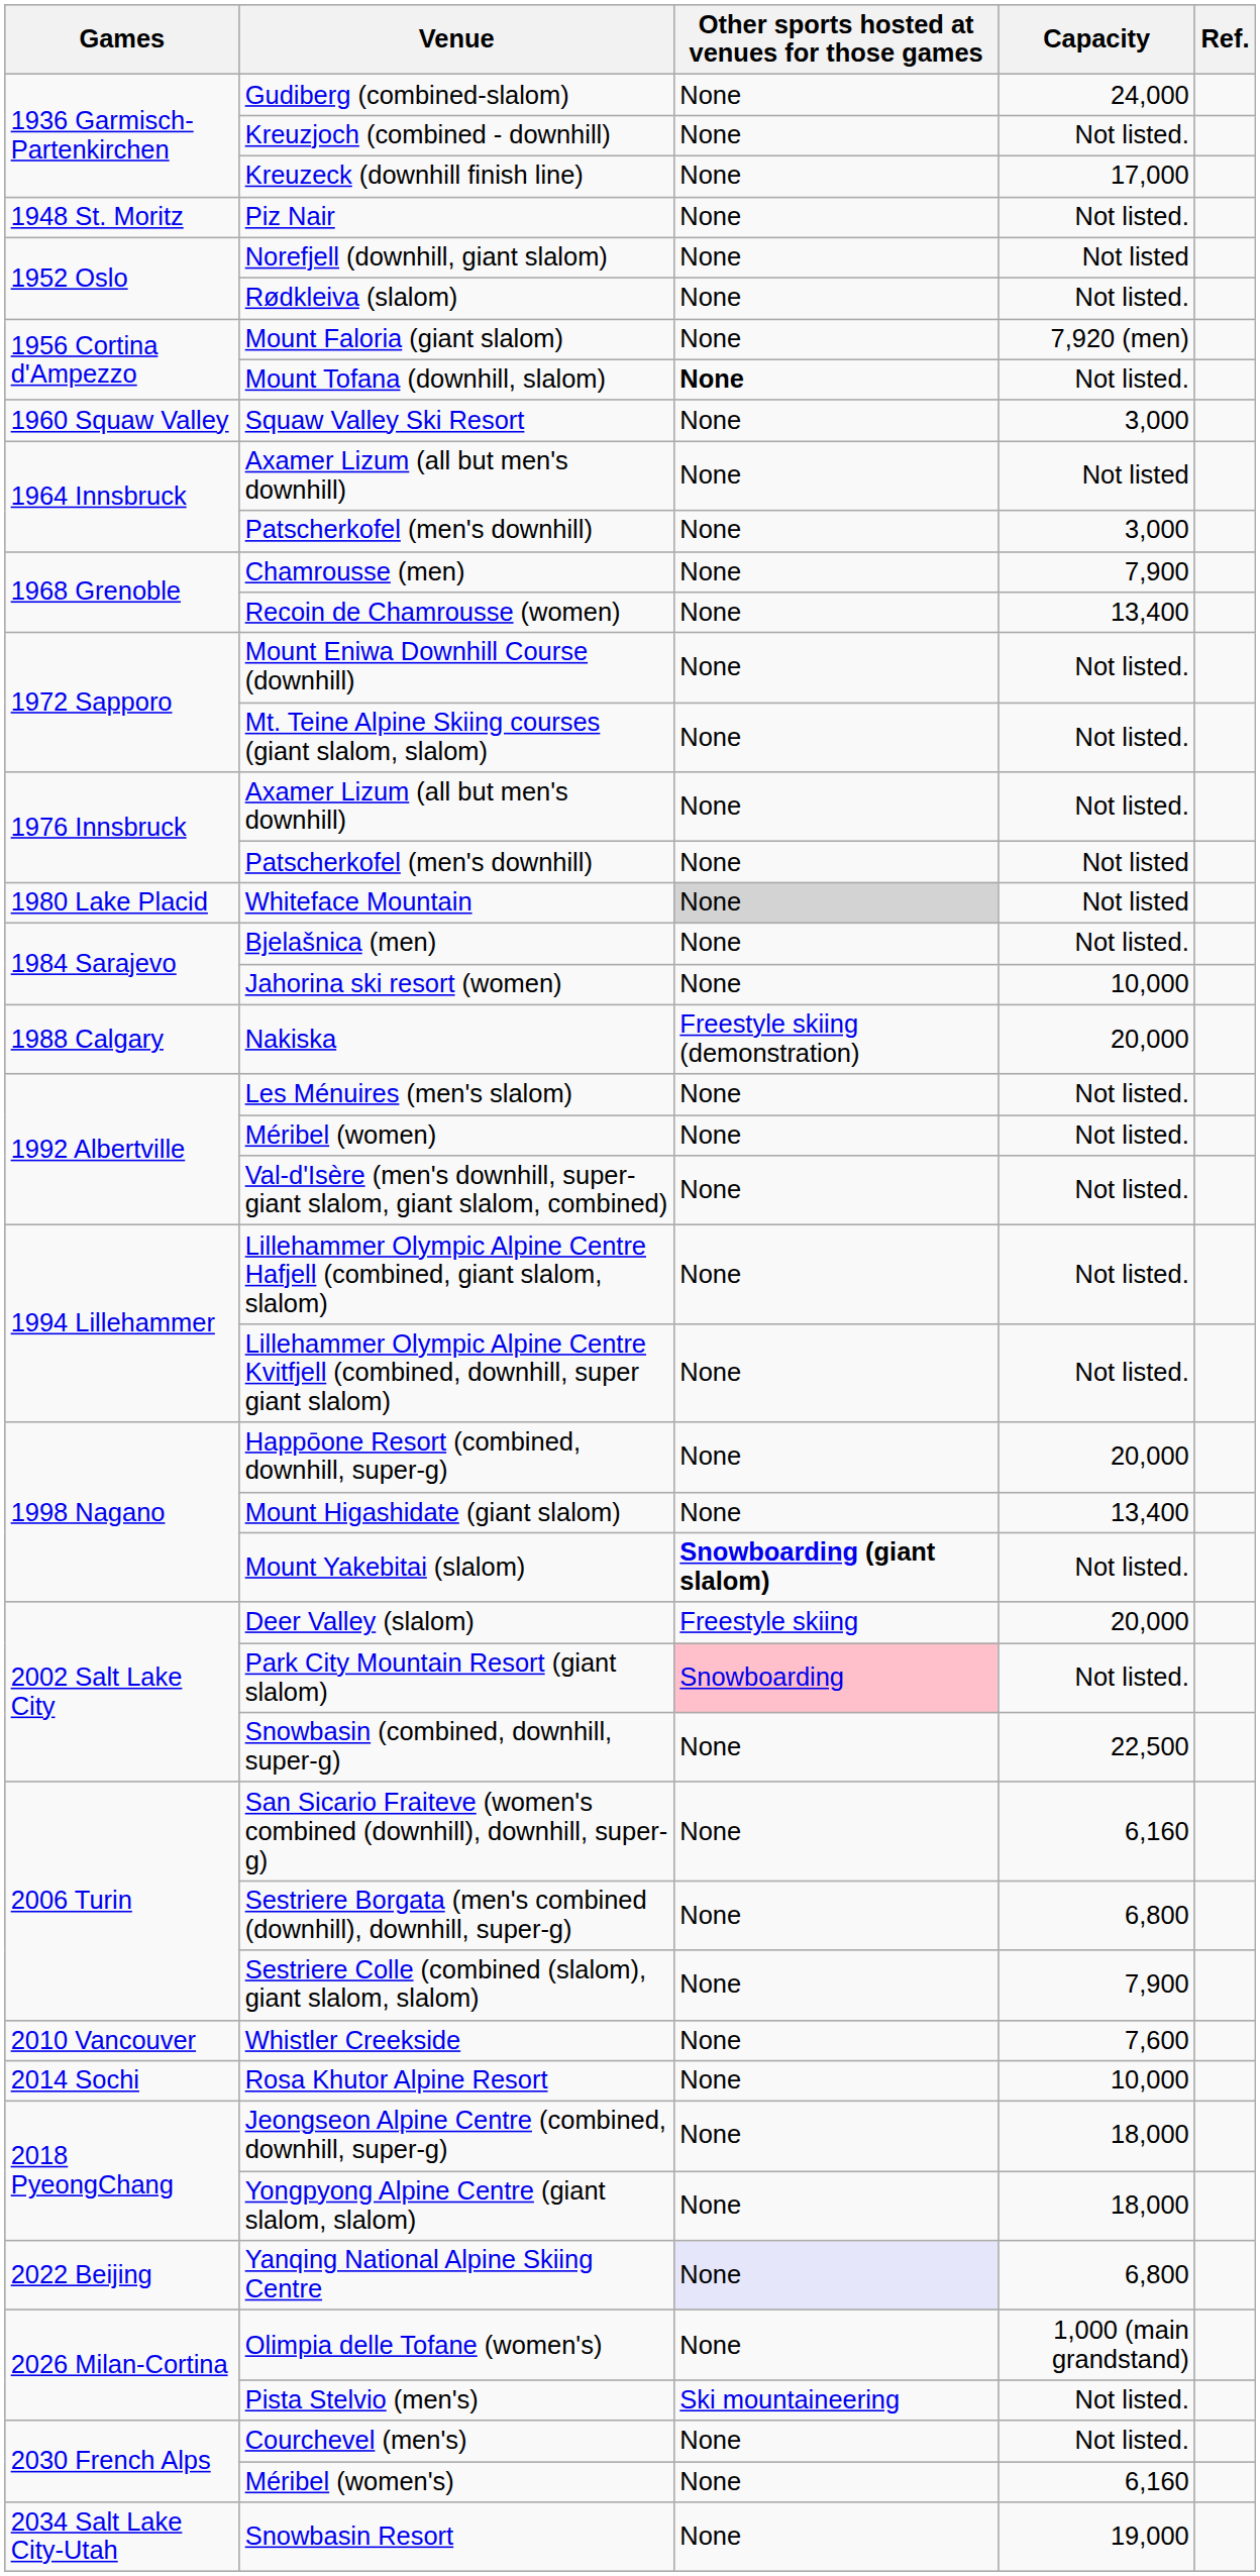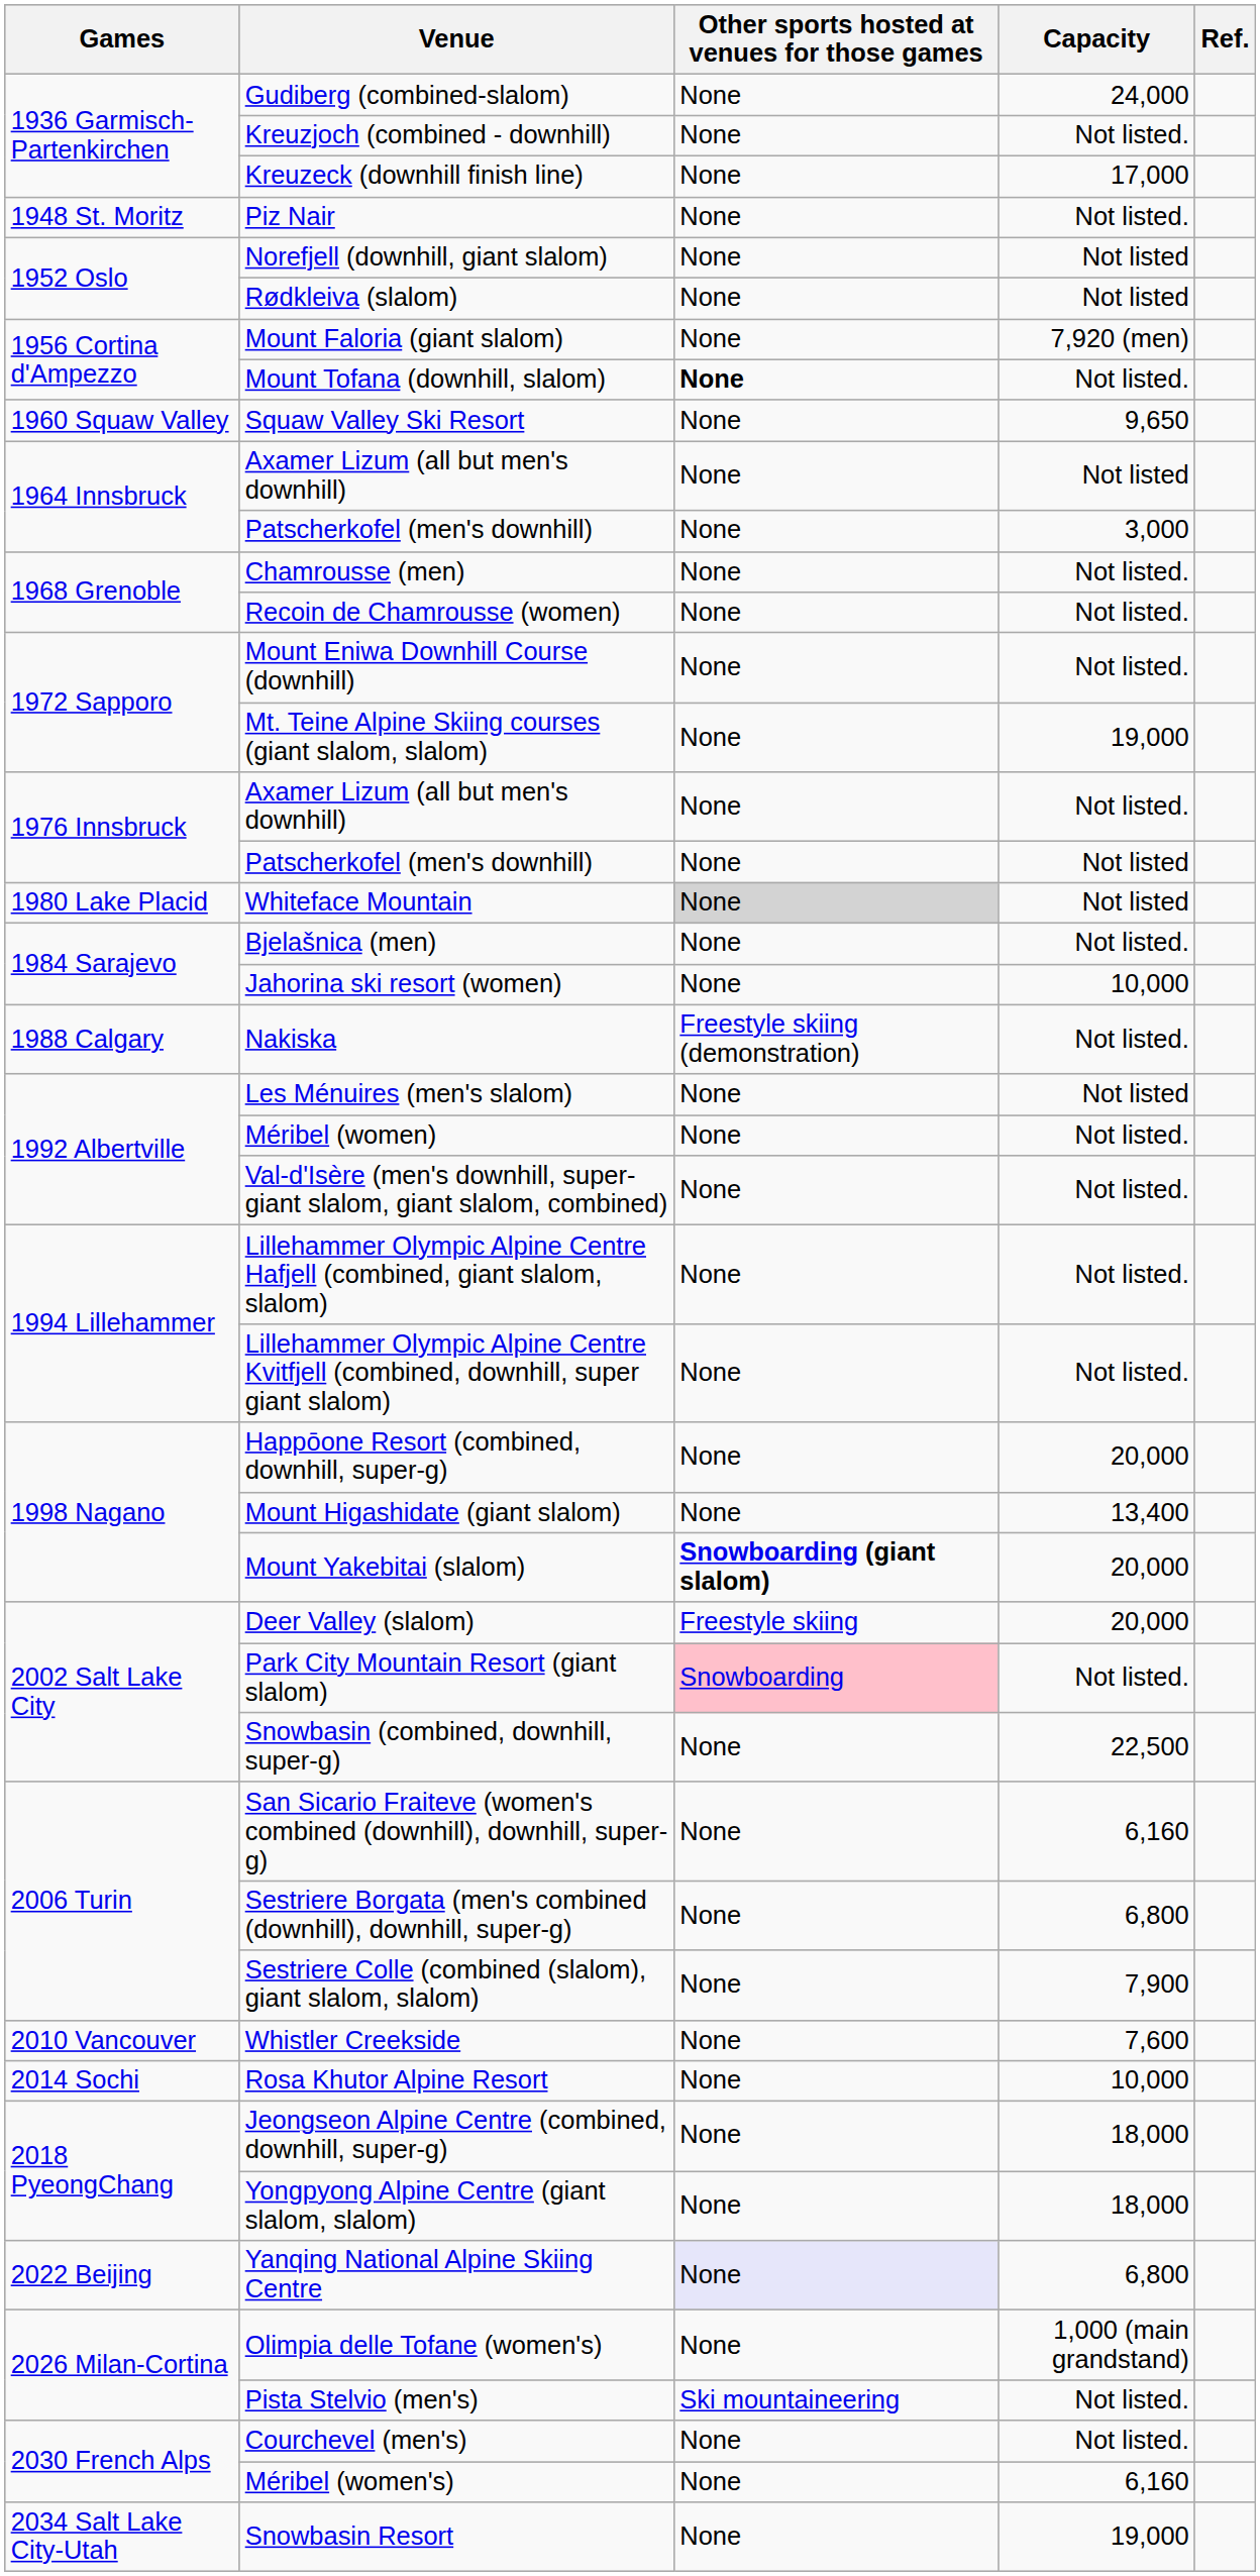Rødkleiva (slalom) | Capacity: Not listed. -> Not listed
Squaw Valley Ski Resort | Capacity: 3,000 -> 9,650
Chamrousse (men) | Capacity: 7,900 -> Not listed.
Recoin de Chamrousse (women) | Capacity: 13,400 -> Not listed.
Mt. Teine Alpine Skiing courses (giant slalom, slalom) | Capacity: Not listed. -> 19,000
Nakiska | Capacity: 20,000 -> Not listed.
Les Ménuires (men's slalom) | Capacity: Not listed. -> Not listed
Mount Yakebitai (slalom) | Capacity: Not listed. -> 20,000
